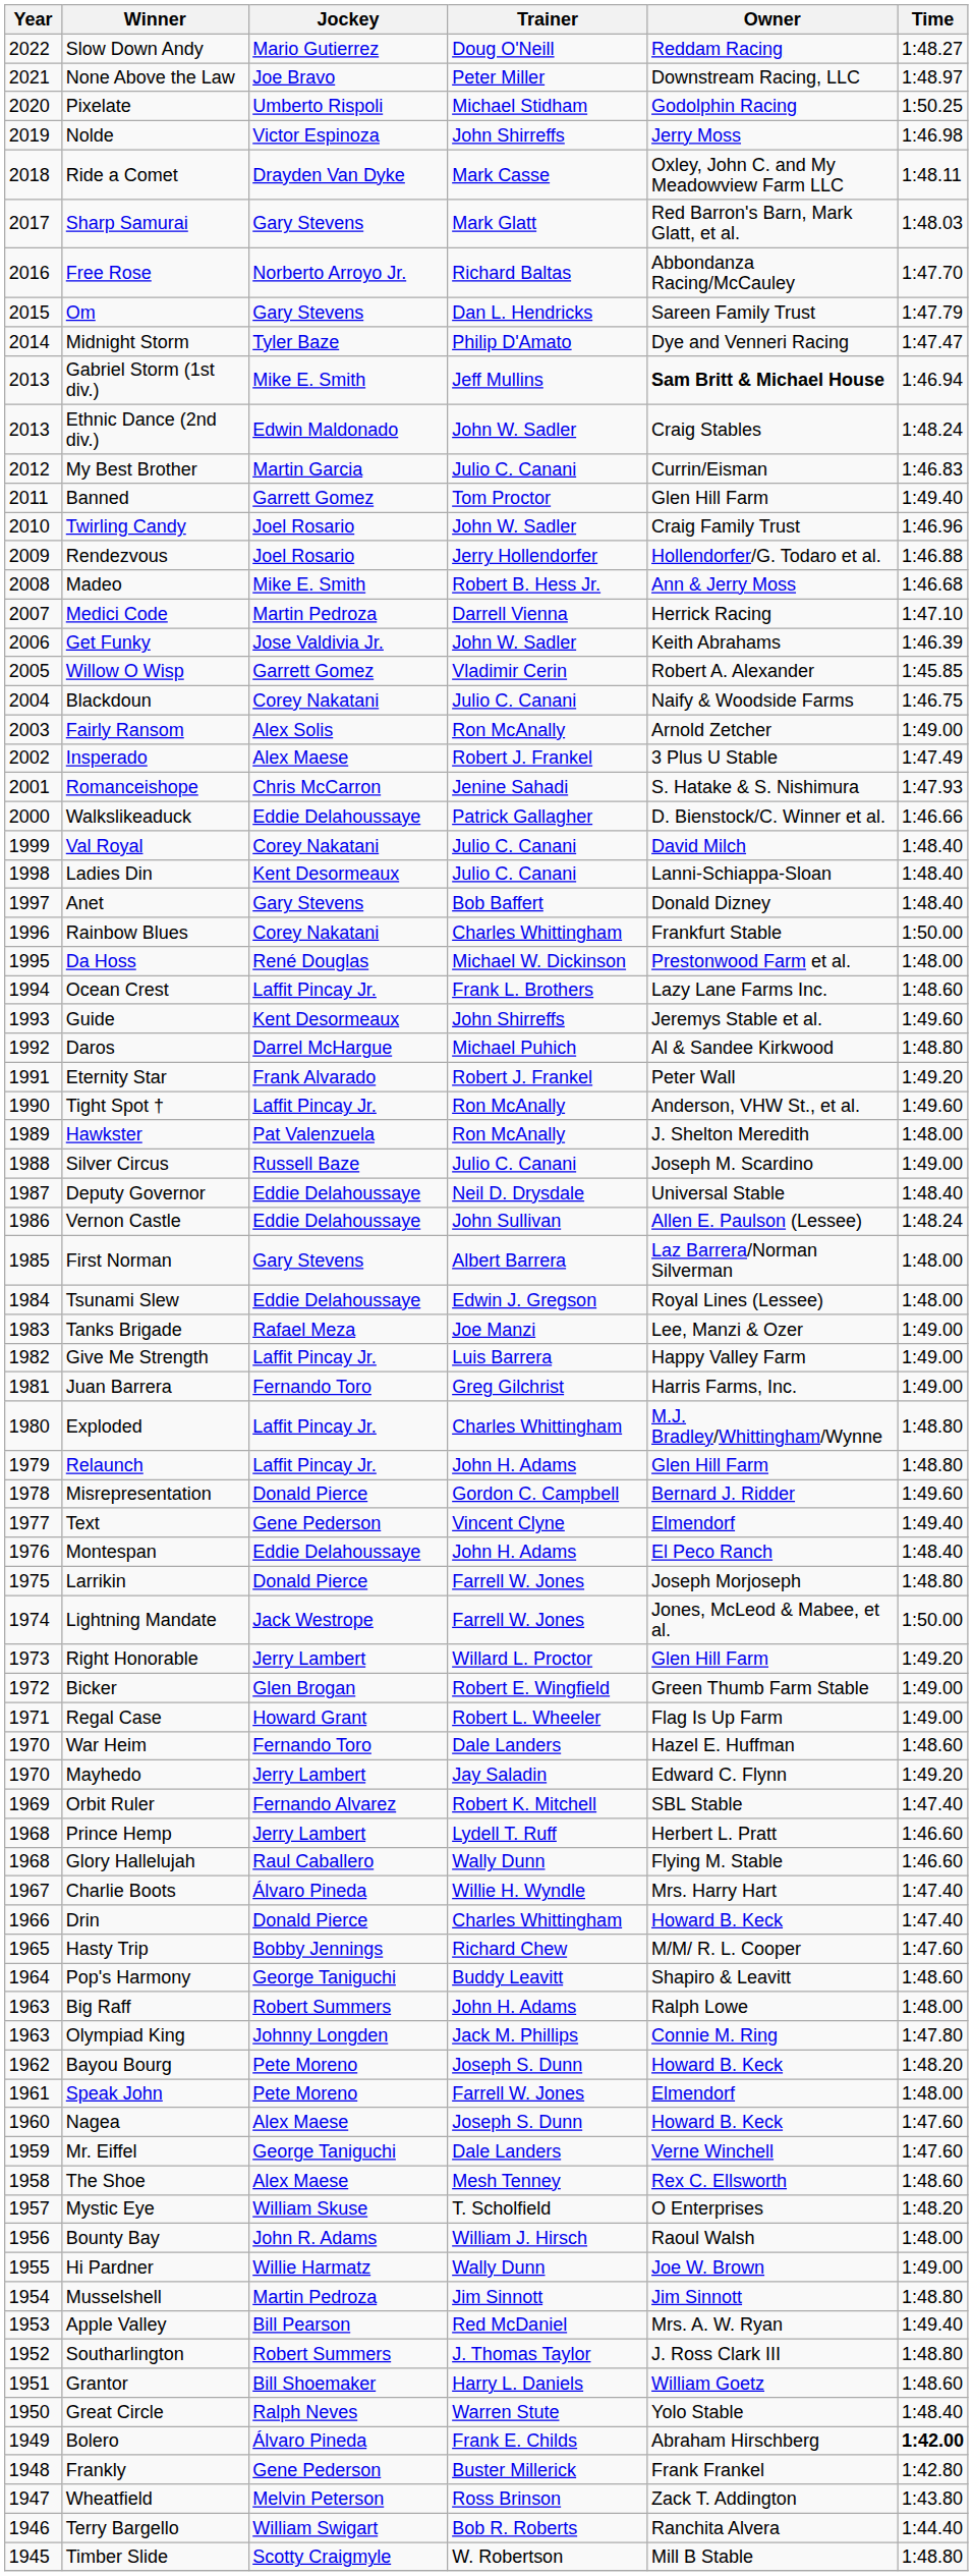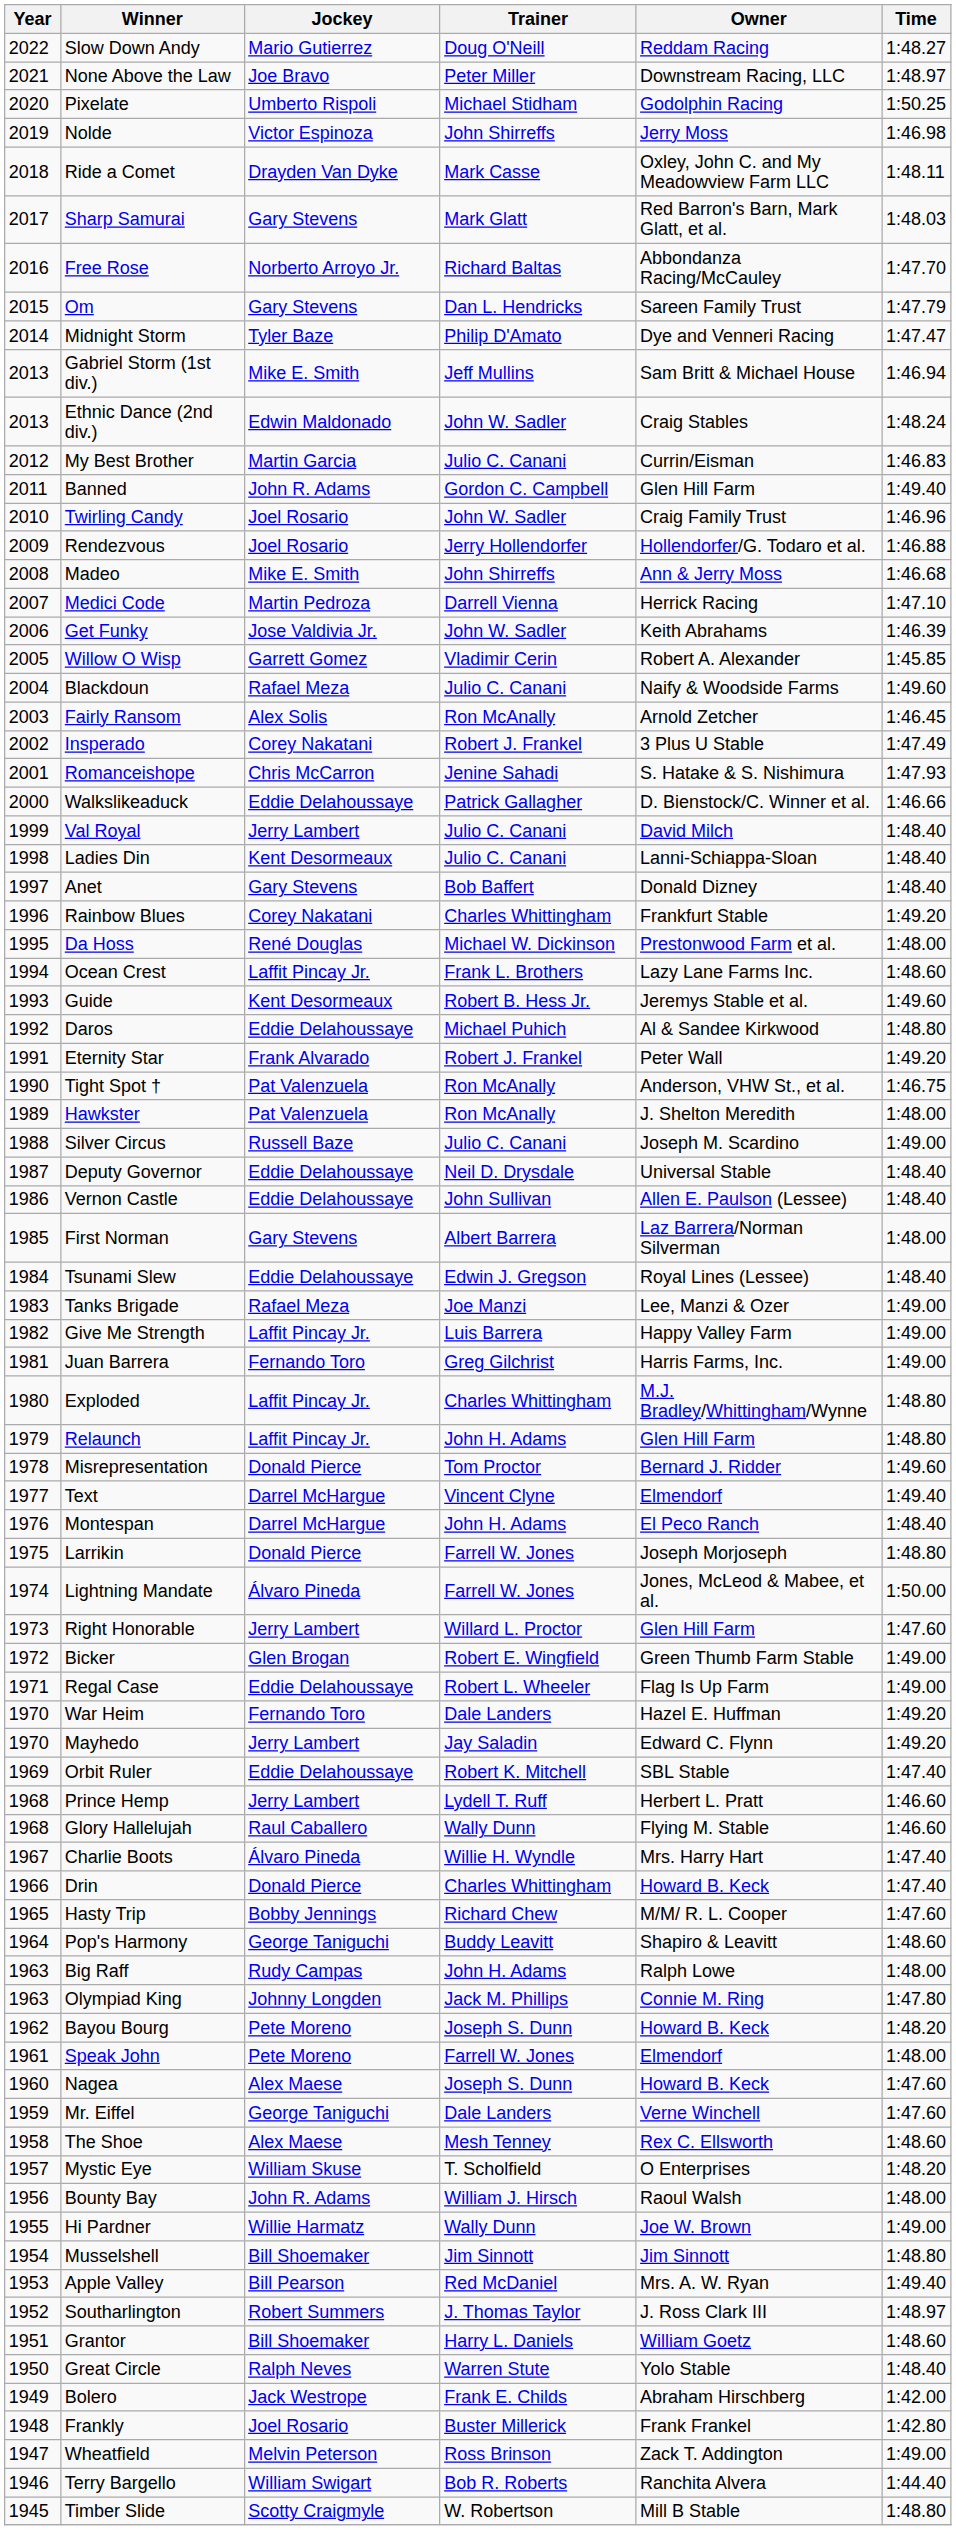Gabriel Storm (1st div.) | Owner: bold -> normal
Banned | Jockey: Garrett Gomez -> John R. Adams
Banned | Trainer: Tom Proctor -> Gordon C. Campbell
Madeo | Trainer: Robert B. Hess Jr. -> John Shirreffs
Blackdoun | Jockey: Corey Nakatani -> Rafael Meza
Blackdoun | Time: 1:46.75 -> 1:49.60
Fairly Ransom | Time: 1:49.00 -> 1:46.45
Insperado | Jockey: Alex Maese -> Corey Nakatani
Val Royal | Jockey: Corey Nakatani -> Jerry Lambert
Rainbow Blues | Time: 1:50.00 -> 1:49.20
Guide | Trainer: John Shirreffs -> Robert B. Hess Jr.
Daros | Jockey: Darrel McHargue -> Eddie Delahoussaye
Tight Spot † | Jockey: Laffit Pincay Jr. -> Pat Valenzuela
Tight Spot † | Time: 1:49.60 -> 1:46.75
Vernon Castle | Time: 1:48.24 -> 1:48.40
Tsunami Slew | Time: 1:48.00 -> 1:48.40
Misrepresentation | Trainer: Gordon C. Campbell -> Tom Proctor
Text | Jockey: Gene Pederson -> Darrel McHargue
Montespan | Jockey: Eddie Delahoussaye -> Darrel McHargue
Lightning Mandate | Jockey: Jack Westrope -> Álvaro Pineda
Right Honorable | Time: 1:49.20 -> 1:47.60
Regal Case | Jockey: Howard Grant -> Eddie Delahoussaye
War Heim | Time: 1:48.60 -> 1:49.20
Orbit Ruler | Jockey: Fernando Alvarez -> Eddie Delahoussaye
Big Raff | Jockey: Robert Summers -> Rudy Campas
Musselshell | Jockey: Martin Pedroza -> Bill Shoemaker
Southarlington | Time: 1:48.80 -> 1:48.97
Bolero | Jockey: Álvaro Pineda -> Jack Westrope
Bolero | Time: bold -> normal
Frankly | Jockey: Gene Pederson -> Joel Rosario
Wheatfield | Time: 1:43.80 -> 1:49.00
